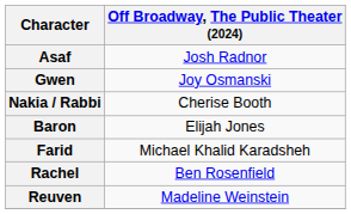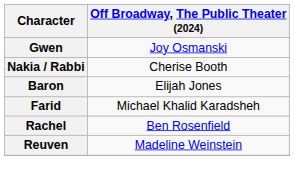- row: Asaf | Josh Radnor
